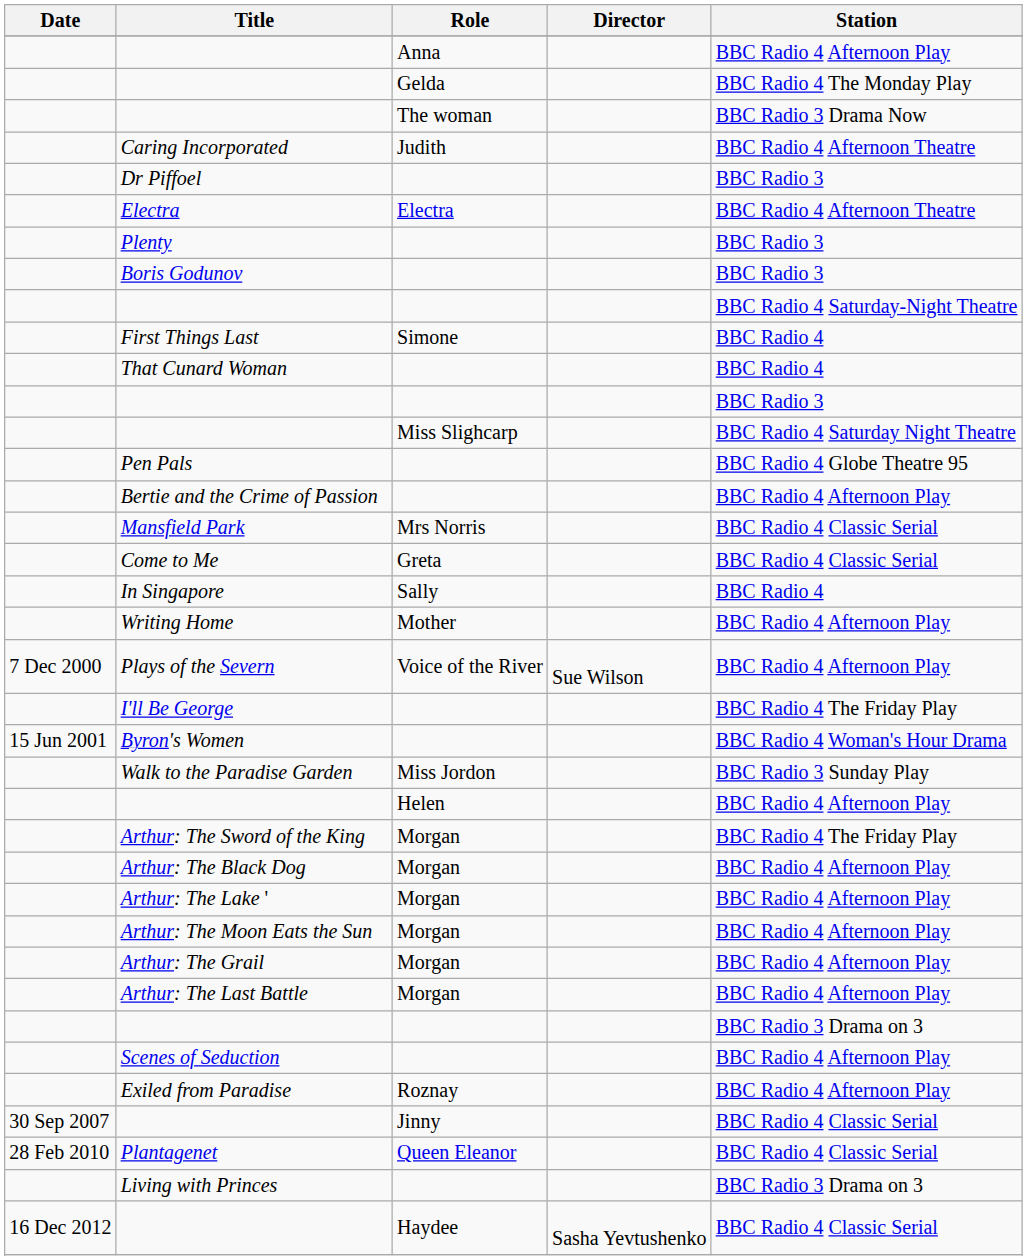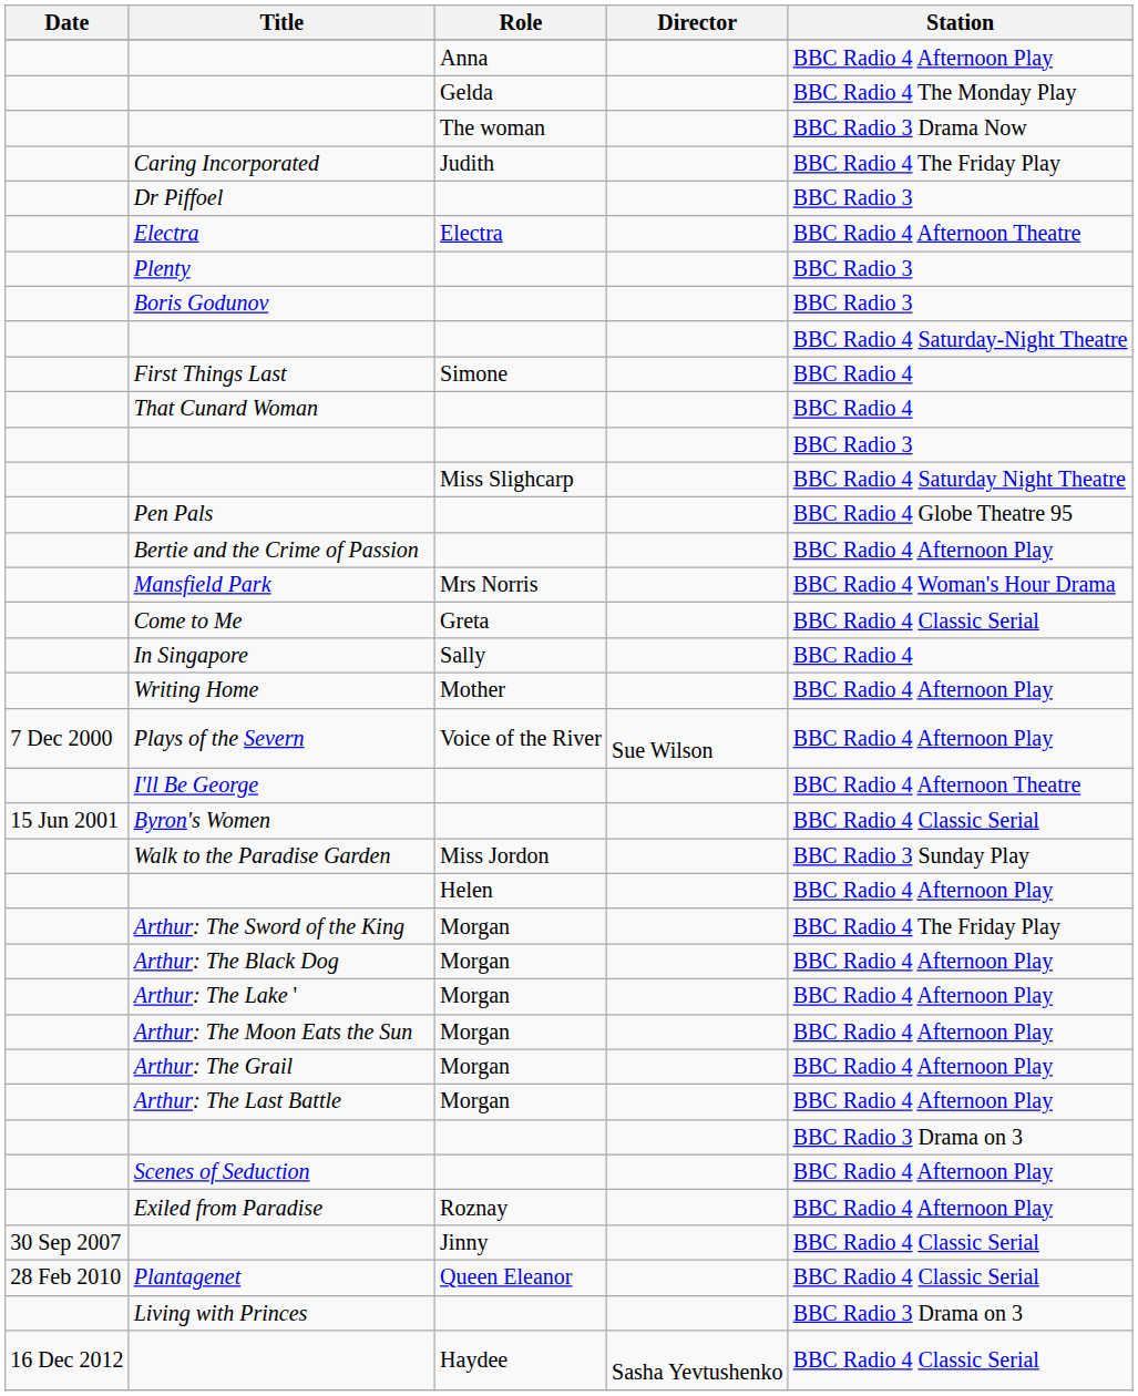Caring Incorporated | Station: BBC Radio 4 Afternoon Theatre -> BBC Radio 4 The Friday Play
Mansfield Park | Station: BBC Radio 4 Classic Serial -> BBC Radio 4 Woman's Hour Drama
I'll Be George | Station: BBC Radio 4 The Friday Play -> BBC Radio 4 Afternoon Theatre
Byron's Women | Station: BBC Radio 4 Woman's Hour Drama -> BBC Radio 4 Classic Serial
